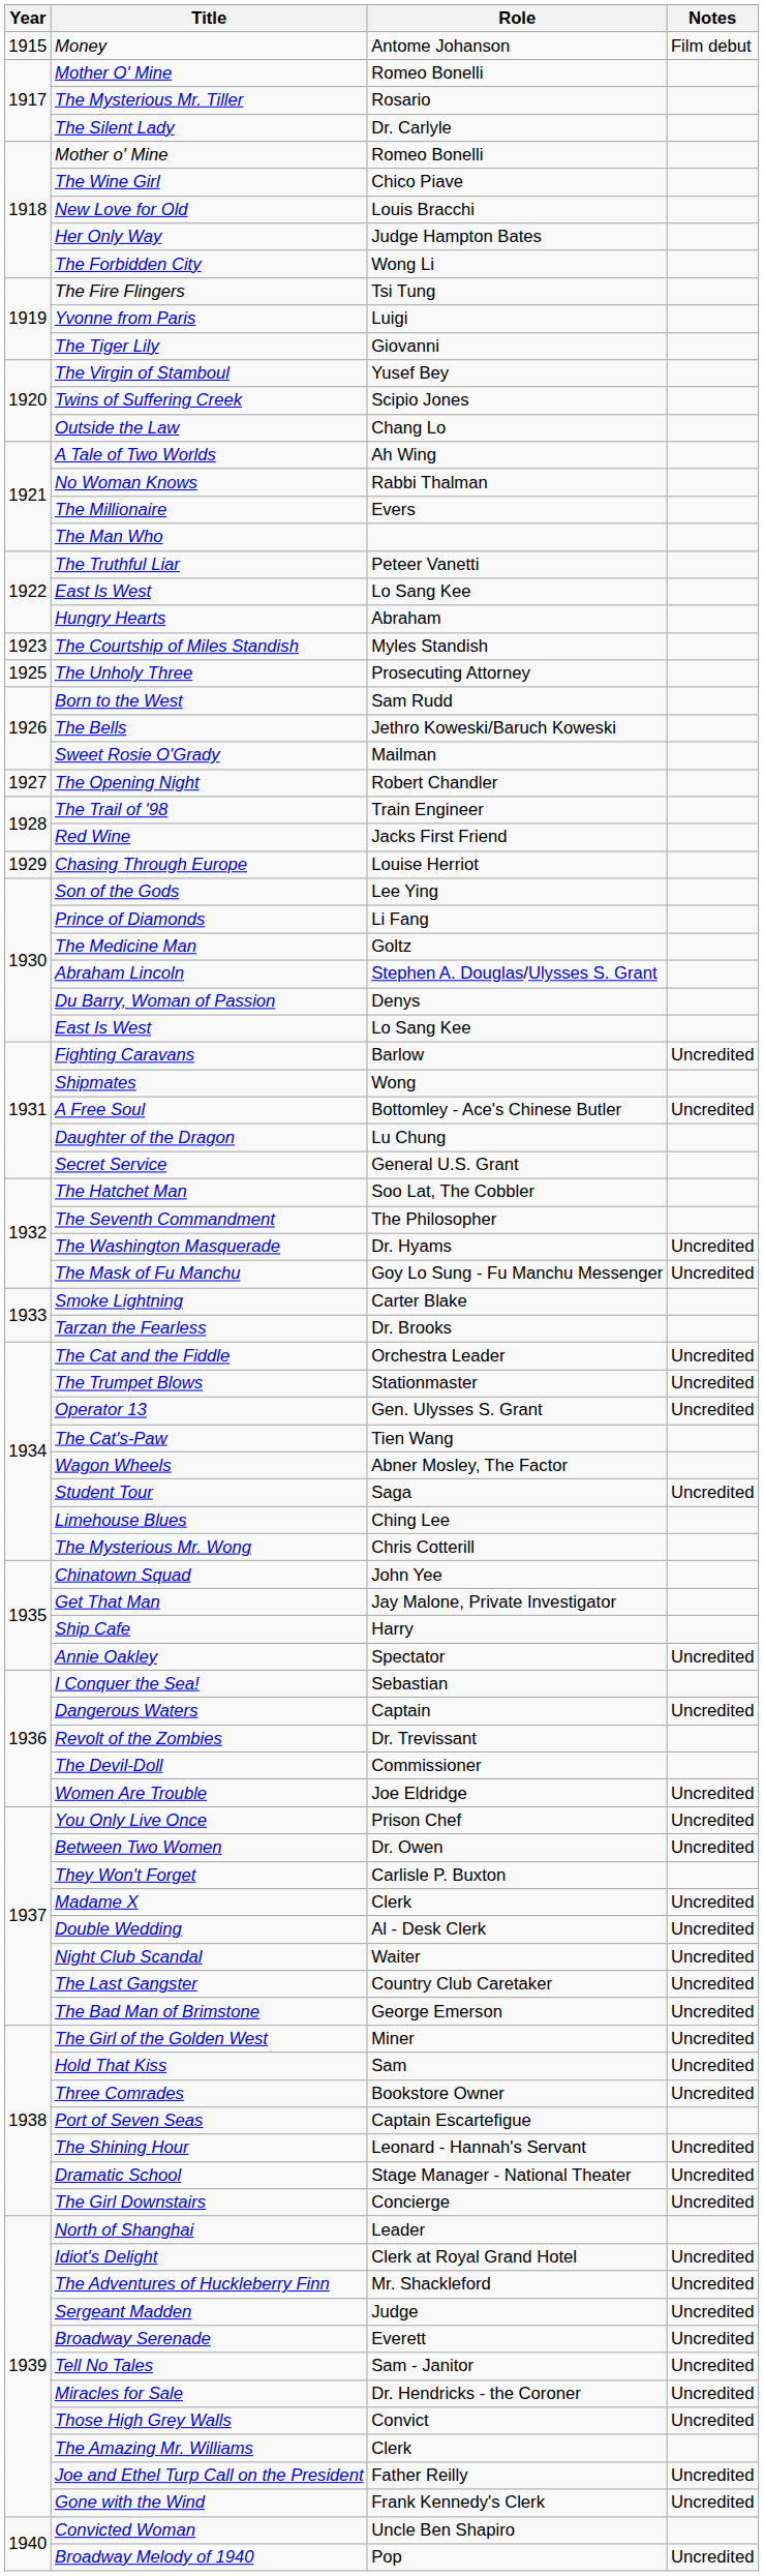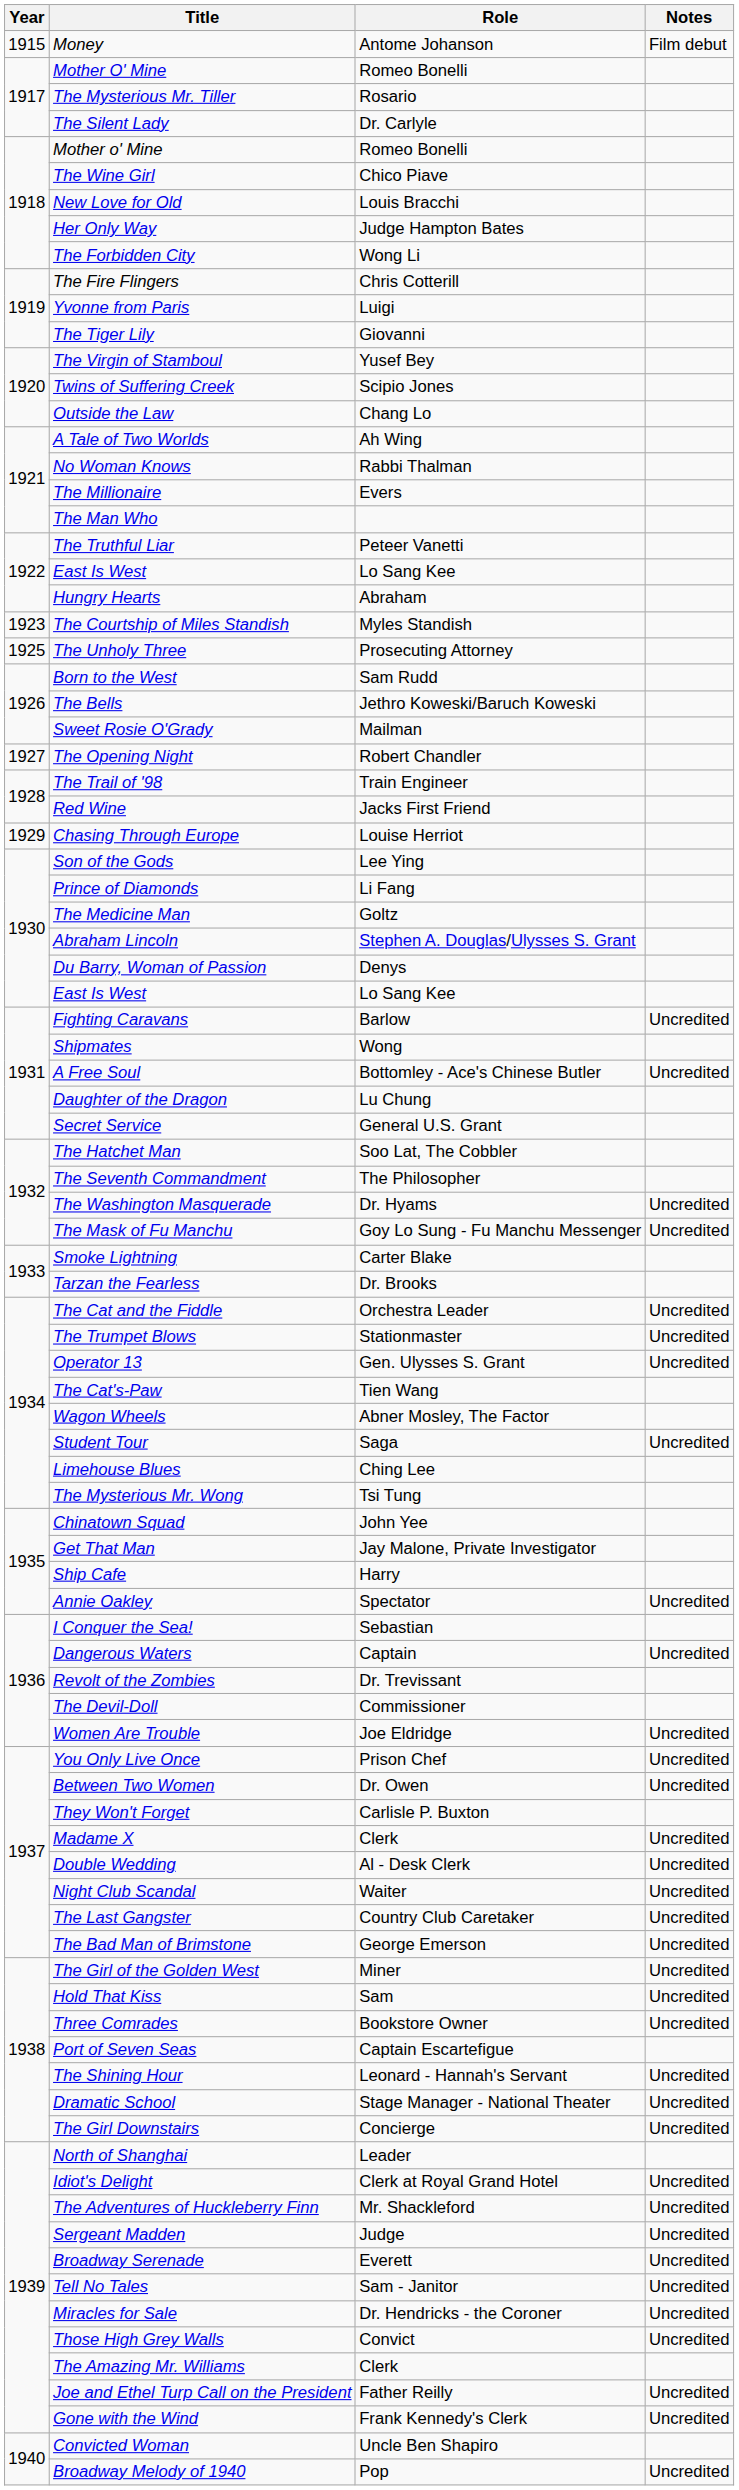The Fire Flingers | Role: Tsi Tung -> Chris Cotterill
The Mysterious Mr. Wong | Role: Chris Cotterill -> Tsi Tung
